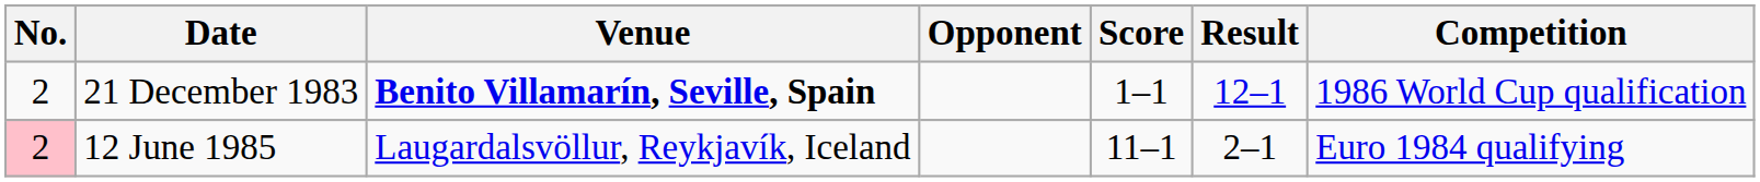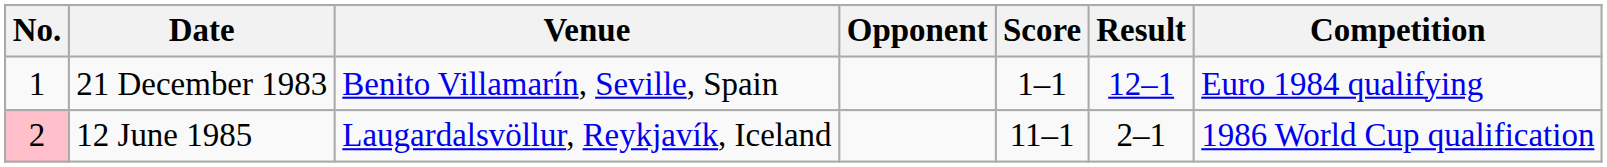21 December 1983 | No.: 2 -> 1
21 December 1983 | Venue: bold -> normal
21 December 1983 | Competition: 1986 World Cup qualification -> Euro 1984 qualifying
12 June 1985 | Competition: Euro 1984 qualifying -> 1986 World Cup qualification
